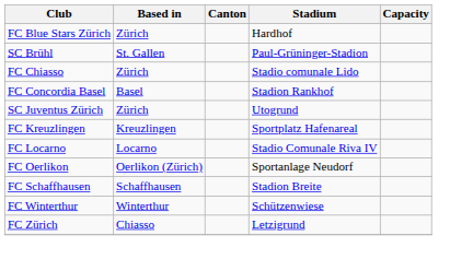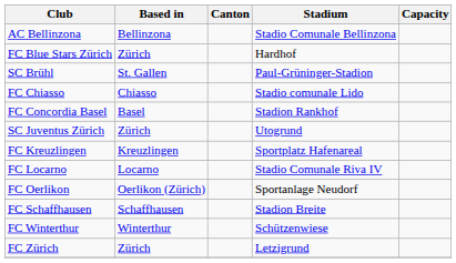+ row: AC Bellinzona | Bellinzona | Stadio Comunale Bellinzona
FC Chiasso | Based in: Zürich -> Chiasso
FC Zürich | Based in: Chiasso -> Zürich
